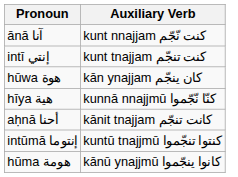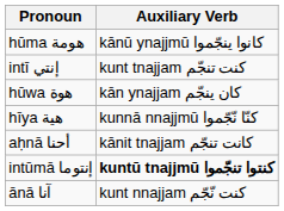rows swapped: ānā آنا <-> hūma هومة
intūmā إنتوما | Auxiliary Verb: normal -> bold
